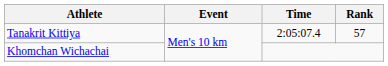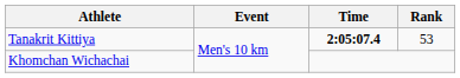Tanakrit Kittiya | Time: normal -> bold
Tanakrit Kittiya | Rank: 57 -> 53
